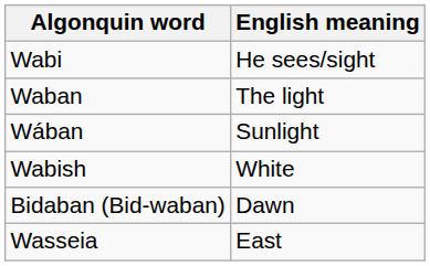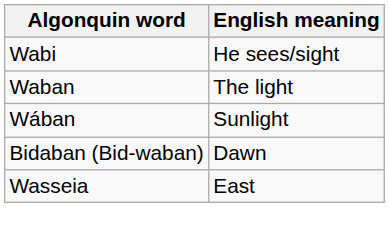- row: Wabish | White
